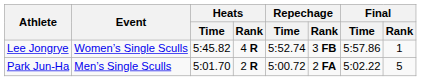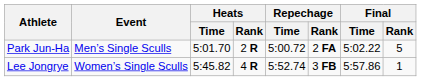rows swapped: Park Jun-Ha <-> Lee Jongrye
